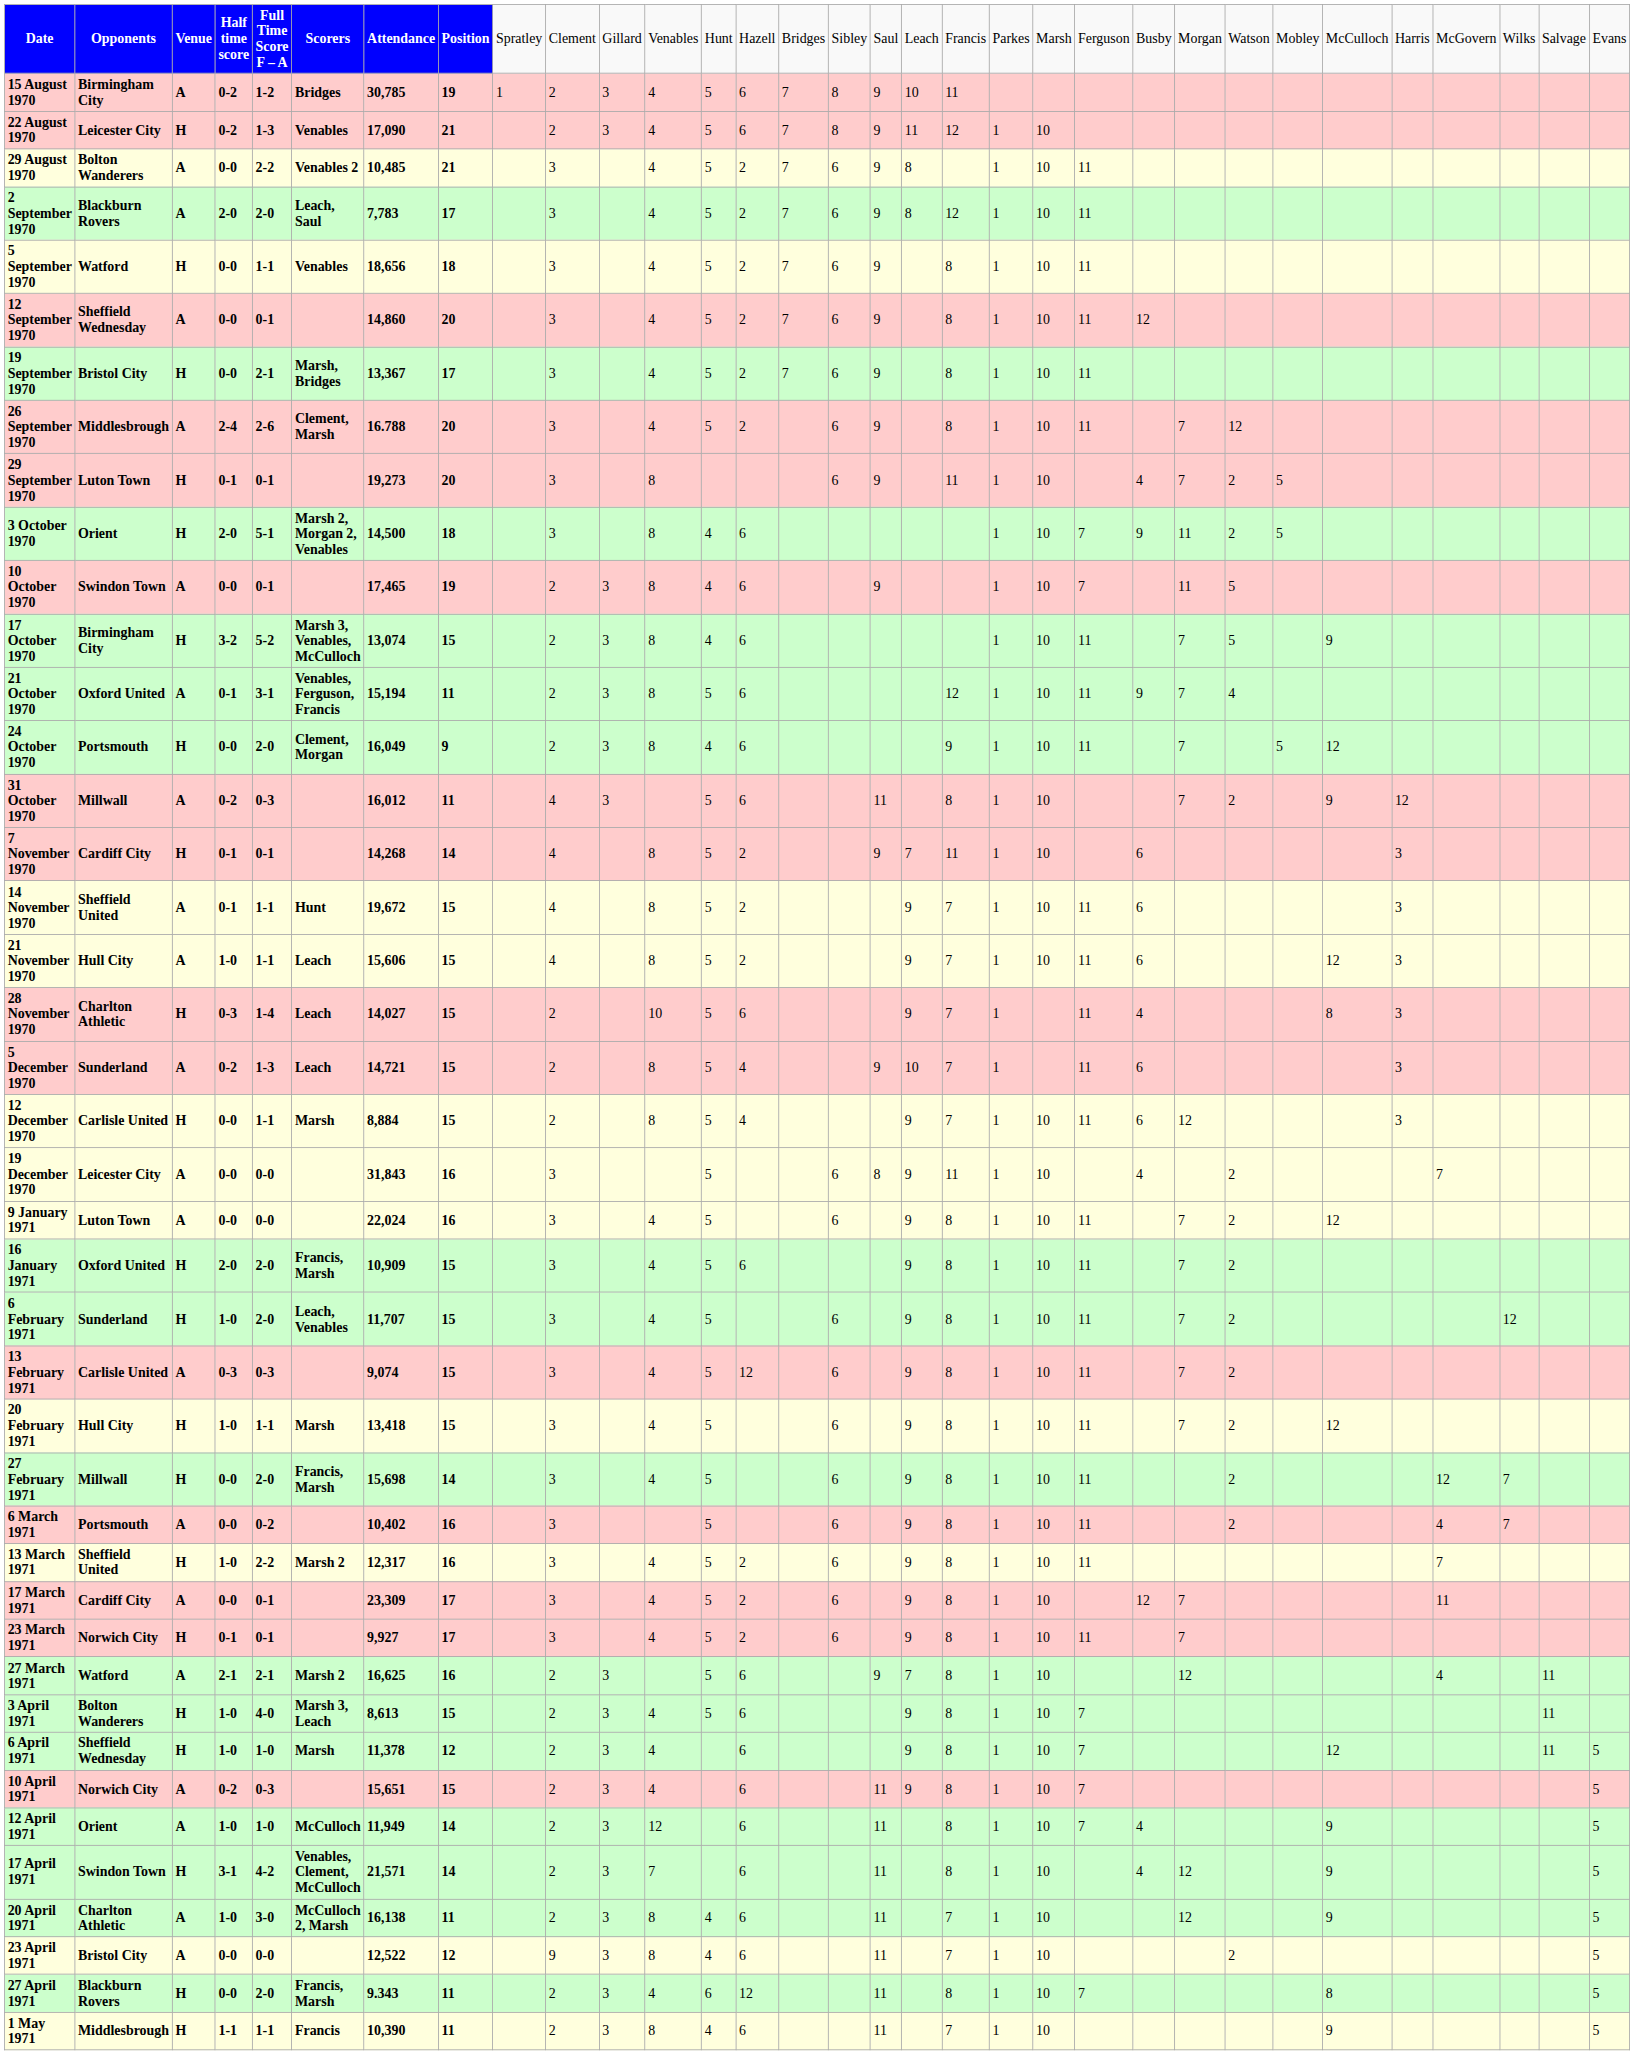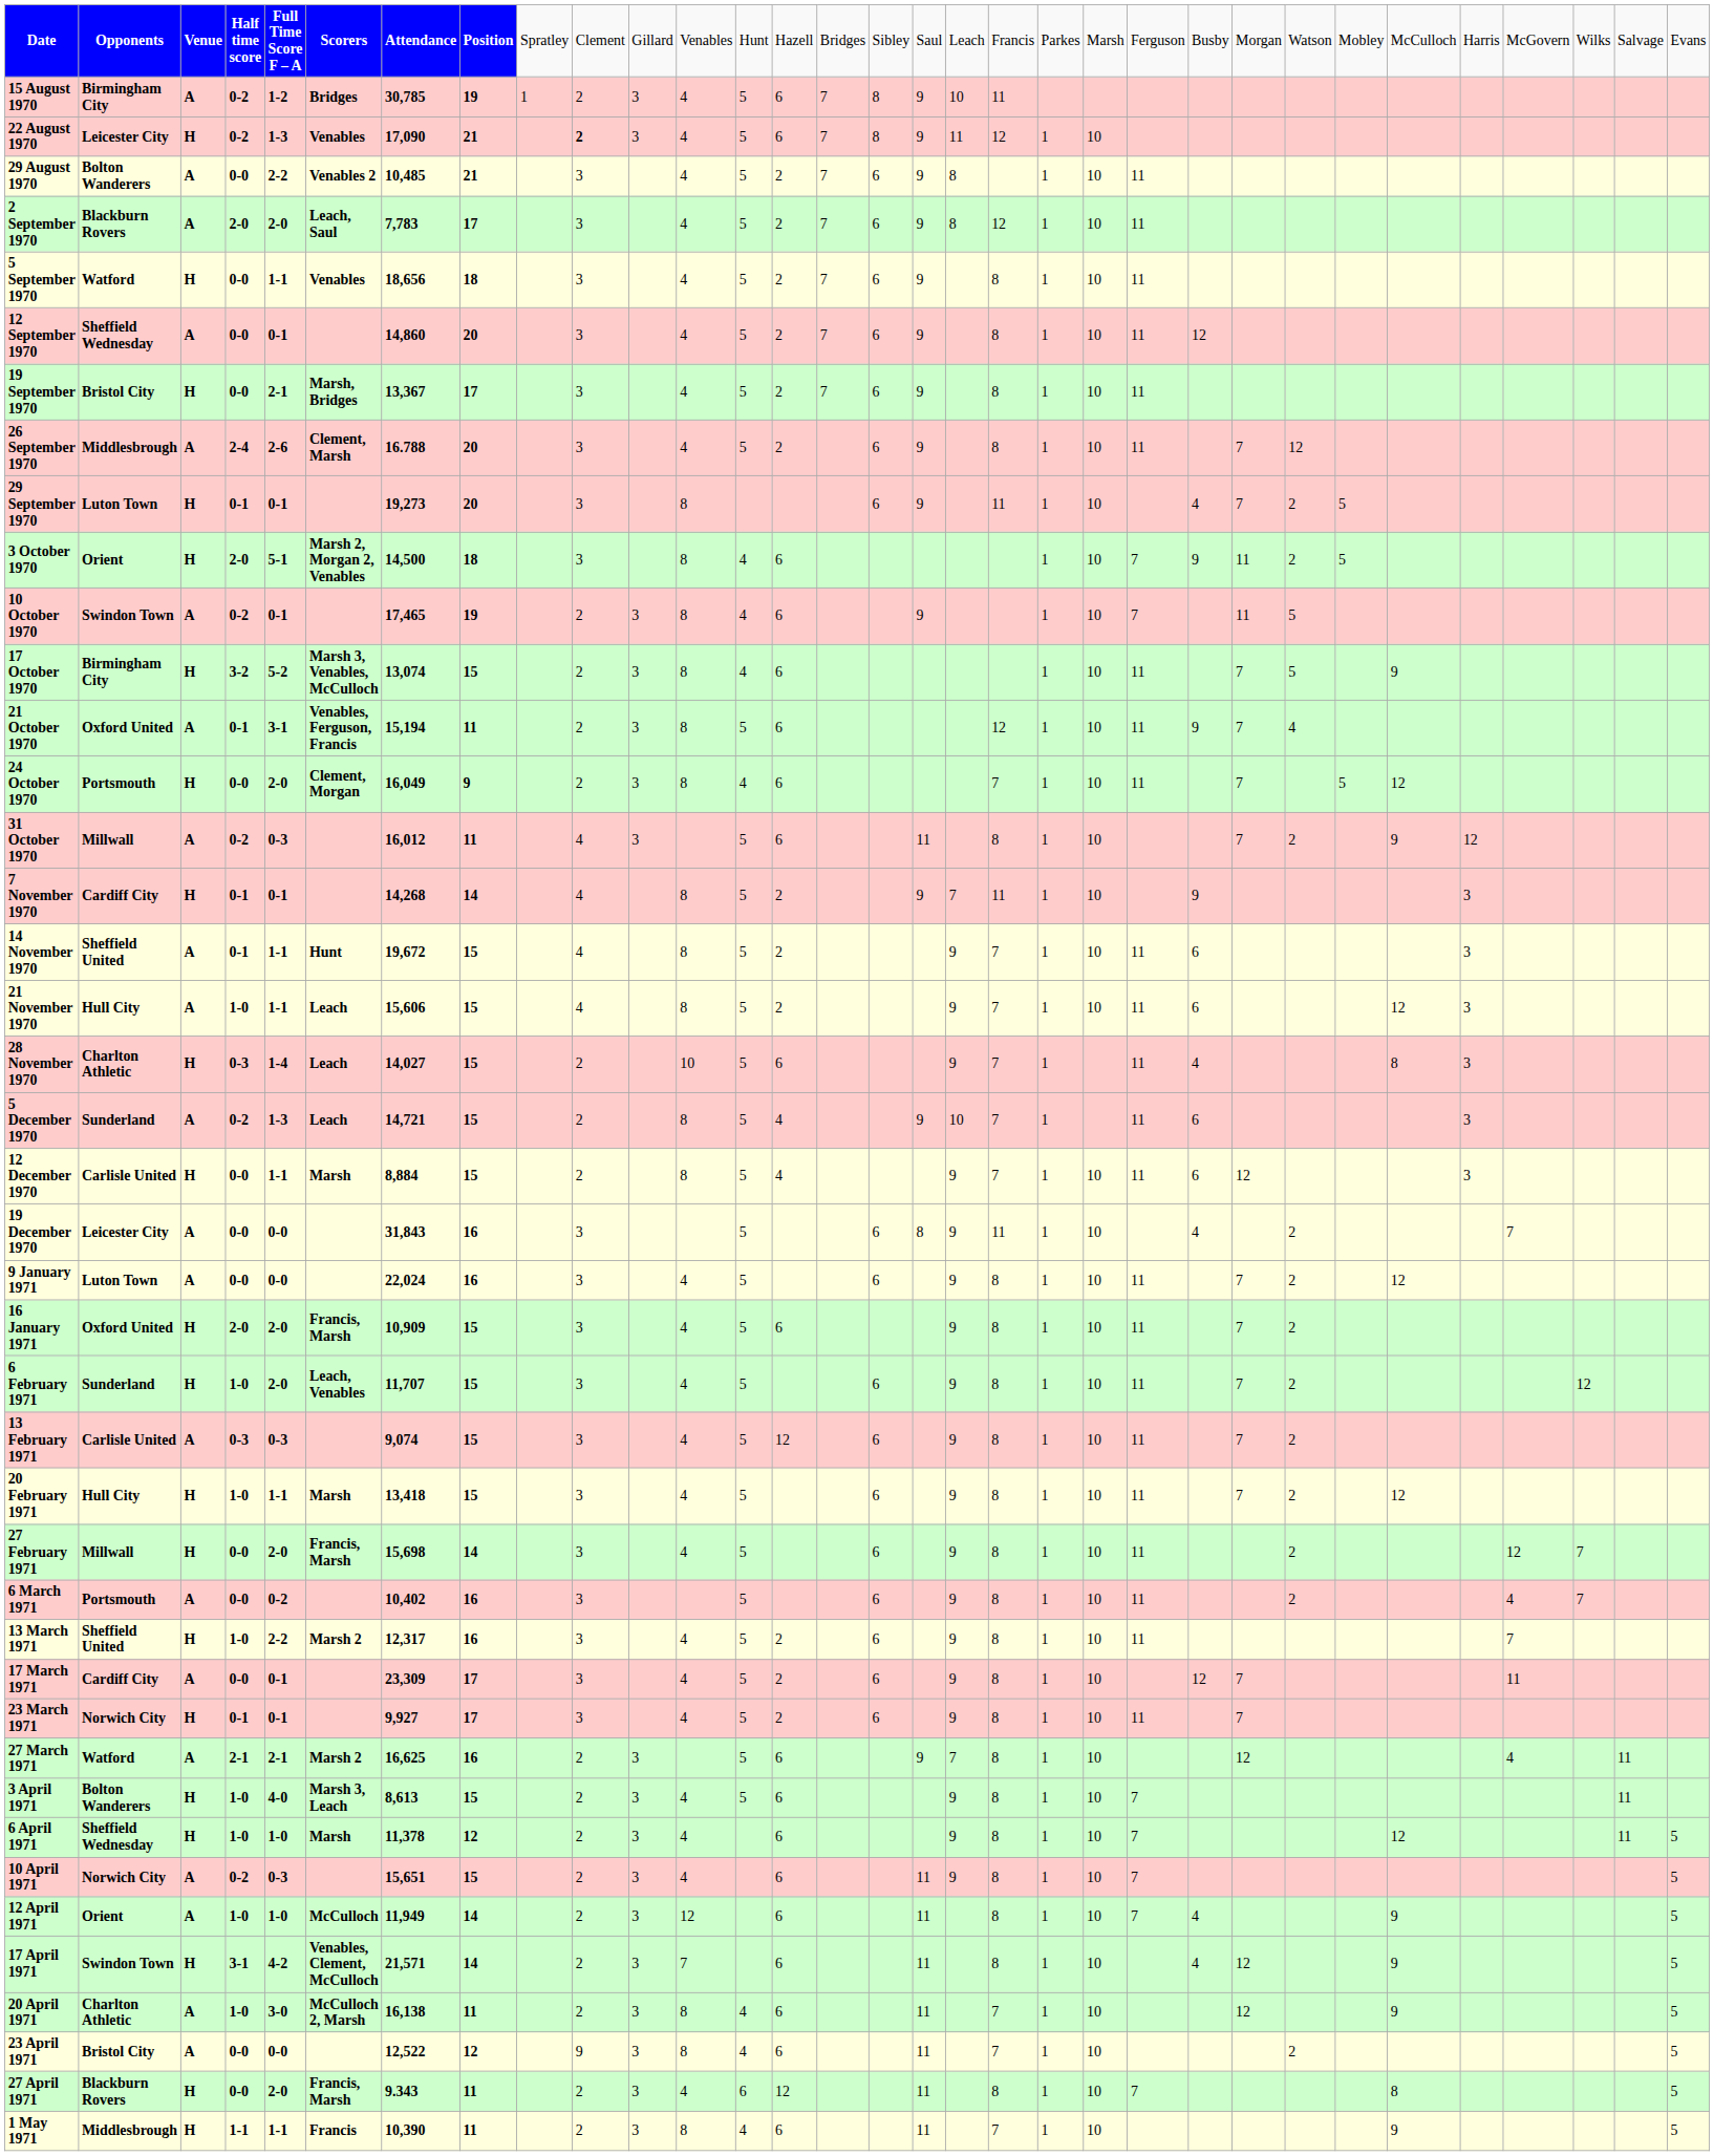22 August 1970 | column 10: normal -> bold
10 October 1970 | column 4: 0-0 -> 0-2
24 October 1970 | column 19: 9 -> 7
7 November 1970 | column 23: 6 -> 9
